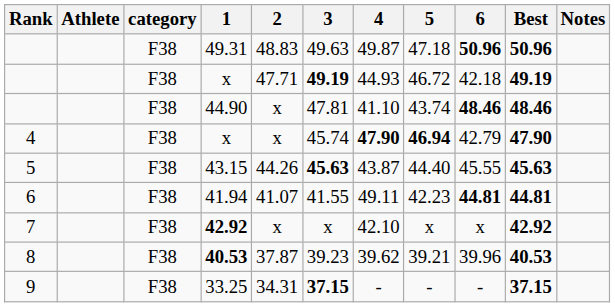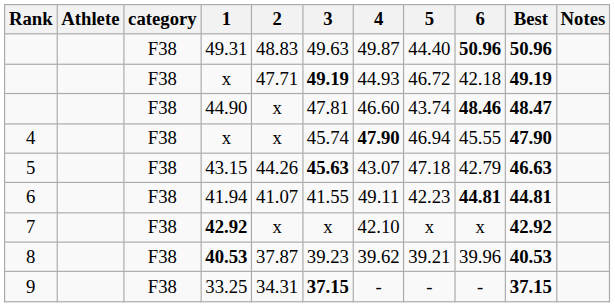49.31 | 5: 47.18 -> 44.40
44.90 | 4: 41.10 -> 46.60
44.90 | Best: 48.46 -> 48.47
4 / x | 5: bold -> normal
4 / x | 6: 42.79 -> 45.55
43.15 | 4: 43.87 -> 43.07
43.15 | 5: 44.40 -> 47.18
43.15 | 6: 45.55 -> 42.79
43.15 | Best: 45.63 -> 46.63
